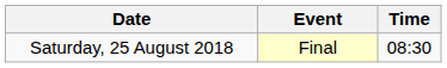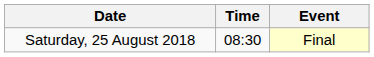columns swapped: Time <-> Event
